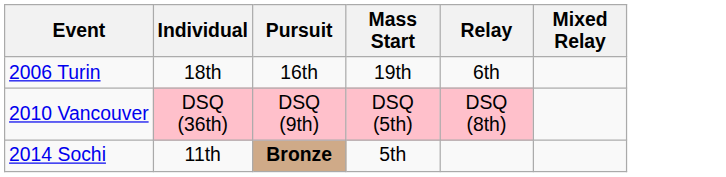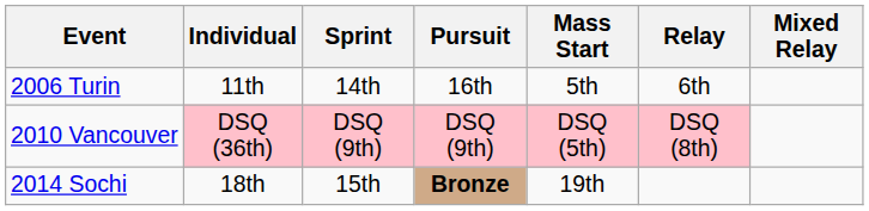+ column: Sprint | 14th | DSQ (9th) | 15th
2006 Turin | Individual: 18th -> 11th
2006 Turin | Mass Start: 19th -> 5th
2014 Sochi | Individual: 11th -> 18th
2014 Sochi | Mass Start: 5th -> 19th
